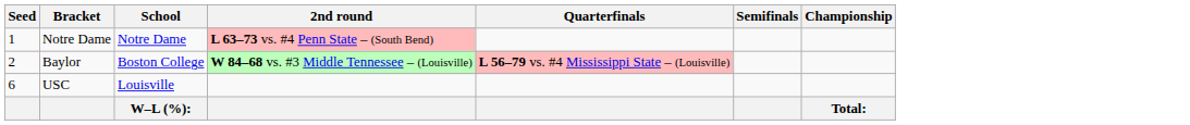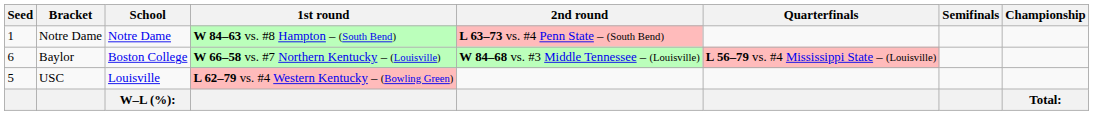+ column: 1st round | W 84–63 vs. #8 Hampton – (South Bend) | W 66–58 vs. #7 Northern Kentucky – (Louisville) | L 62–79 vs. #4 Western Kentucky – (Bowling Green)
Baylor | Seed: 2 -> 6
USC | Seed: 6 -> 5
